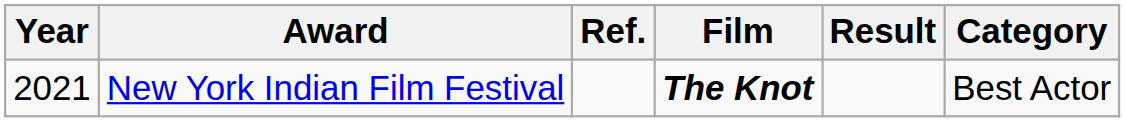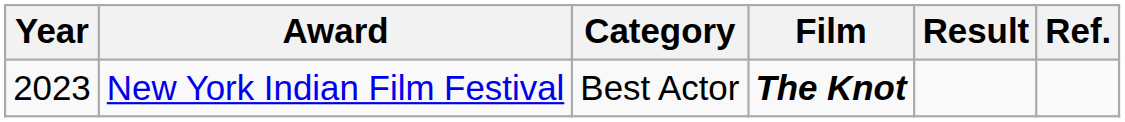columns swapped: Category <-> Ref.
New York Indian Film Festival | Year: 2021 -> 2023
